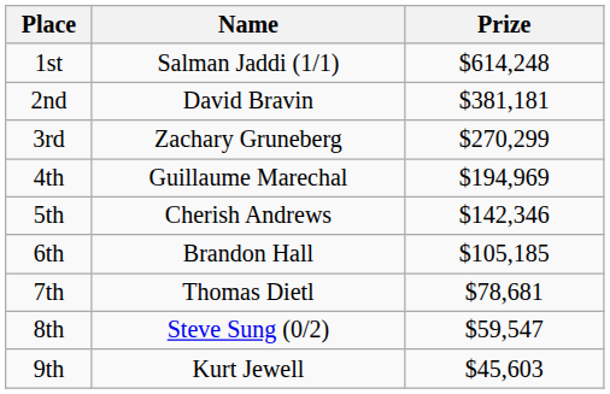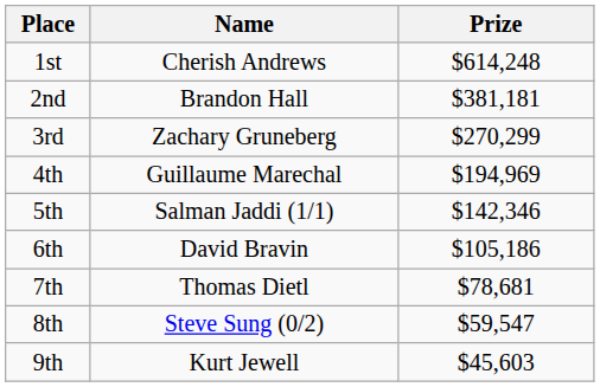1st | Name: Salman Jaddi (1/1) -> Cherish Andrews
2nd | Name: David Bravin -> Brandon Hall
5th | Name: Cherish Andrews -> Salman Jaddi (1/1)
6th | Name: Brandon Hall -> David Bravin
6th | Prize: $105,185 -> $105,186
